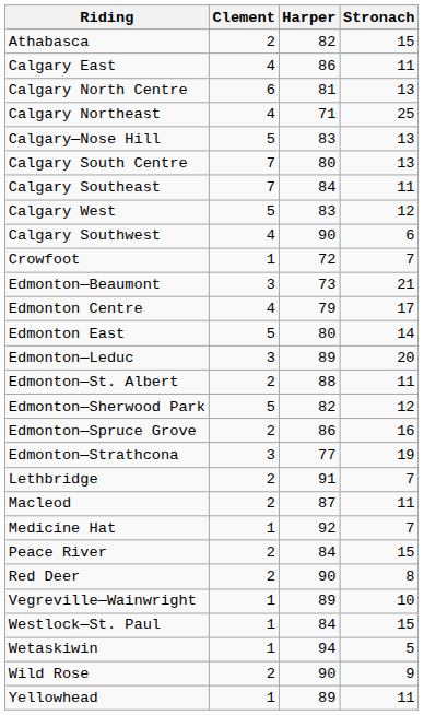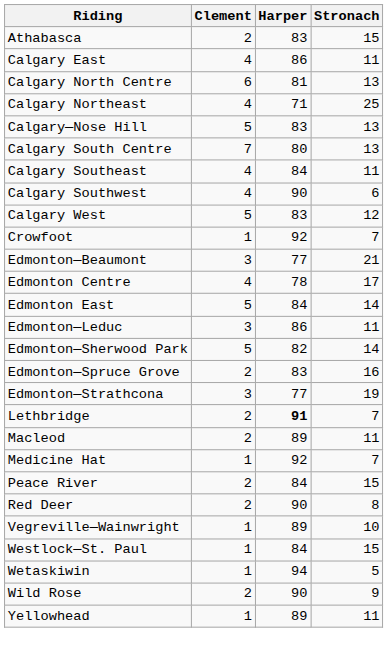Athabasca | Harper: 82 -> 83
Calgary Southeast | Clement: 7 -> 4
rows swapped: Calgary Southwest <-> Calgary West
Crowfoot | Harper: 72 -> 92
Edmonton—Beaumont | Harper: 73 -> 77
Edmonton Centre | Harper: 79 -> 78
Edmonton East | Harper: 80 -> 84
Edmonton—Leduc | Harper: 89 -> 86
Edmonton—Leduc | Stronach: 20 -> 11
- row: Edmonton—St. Albert | 2 | 88 | 11
Edmonton—Sherwood Park | Stronach: 12 -> 14
Edmonton—Spruce Grove | Harper: 86 -> 83
Lethbridge | Harper: normal -> bold
Macleod | Harper: 87 -> 89
